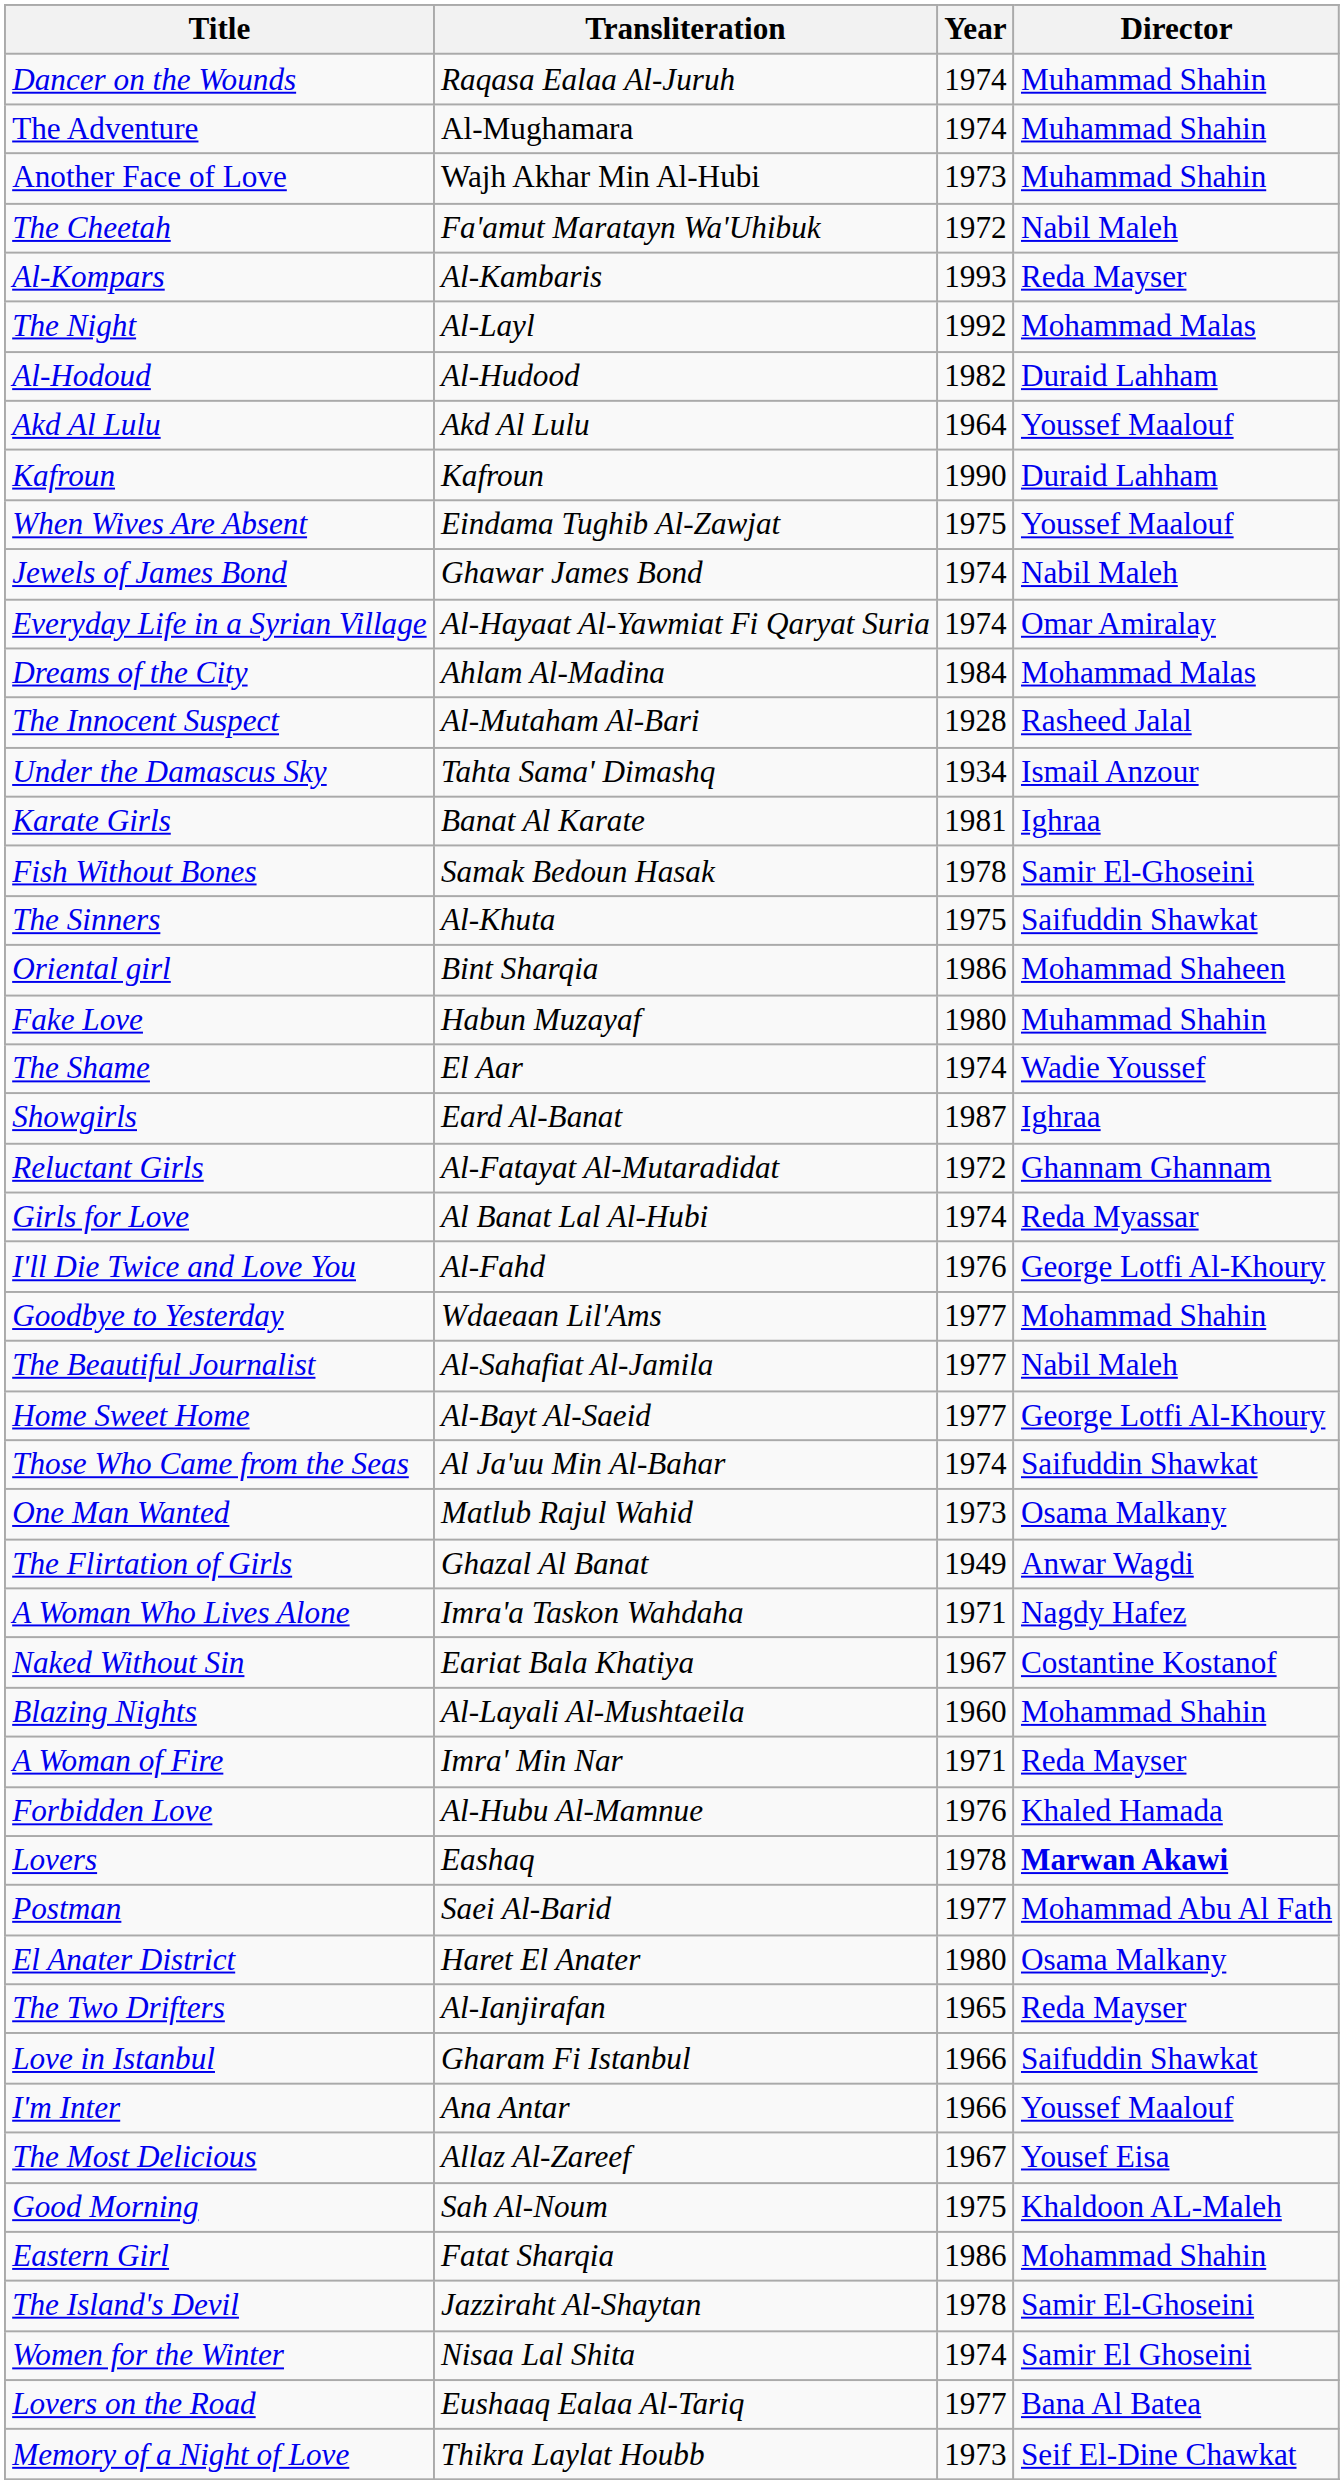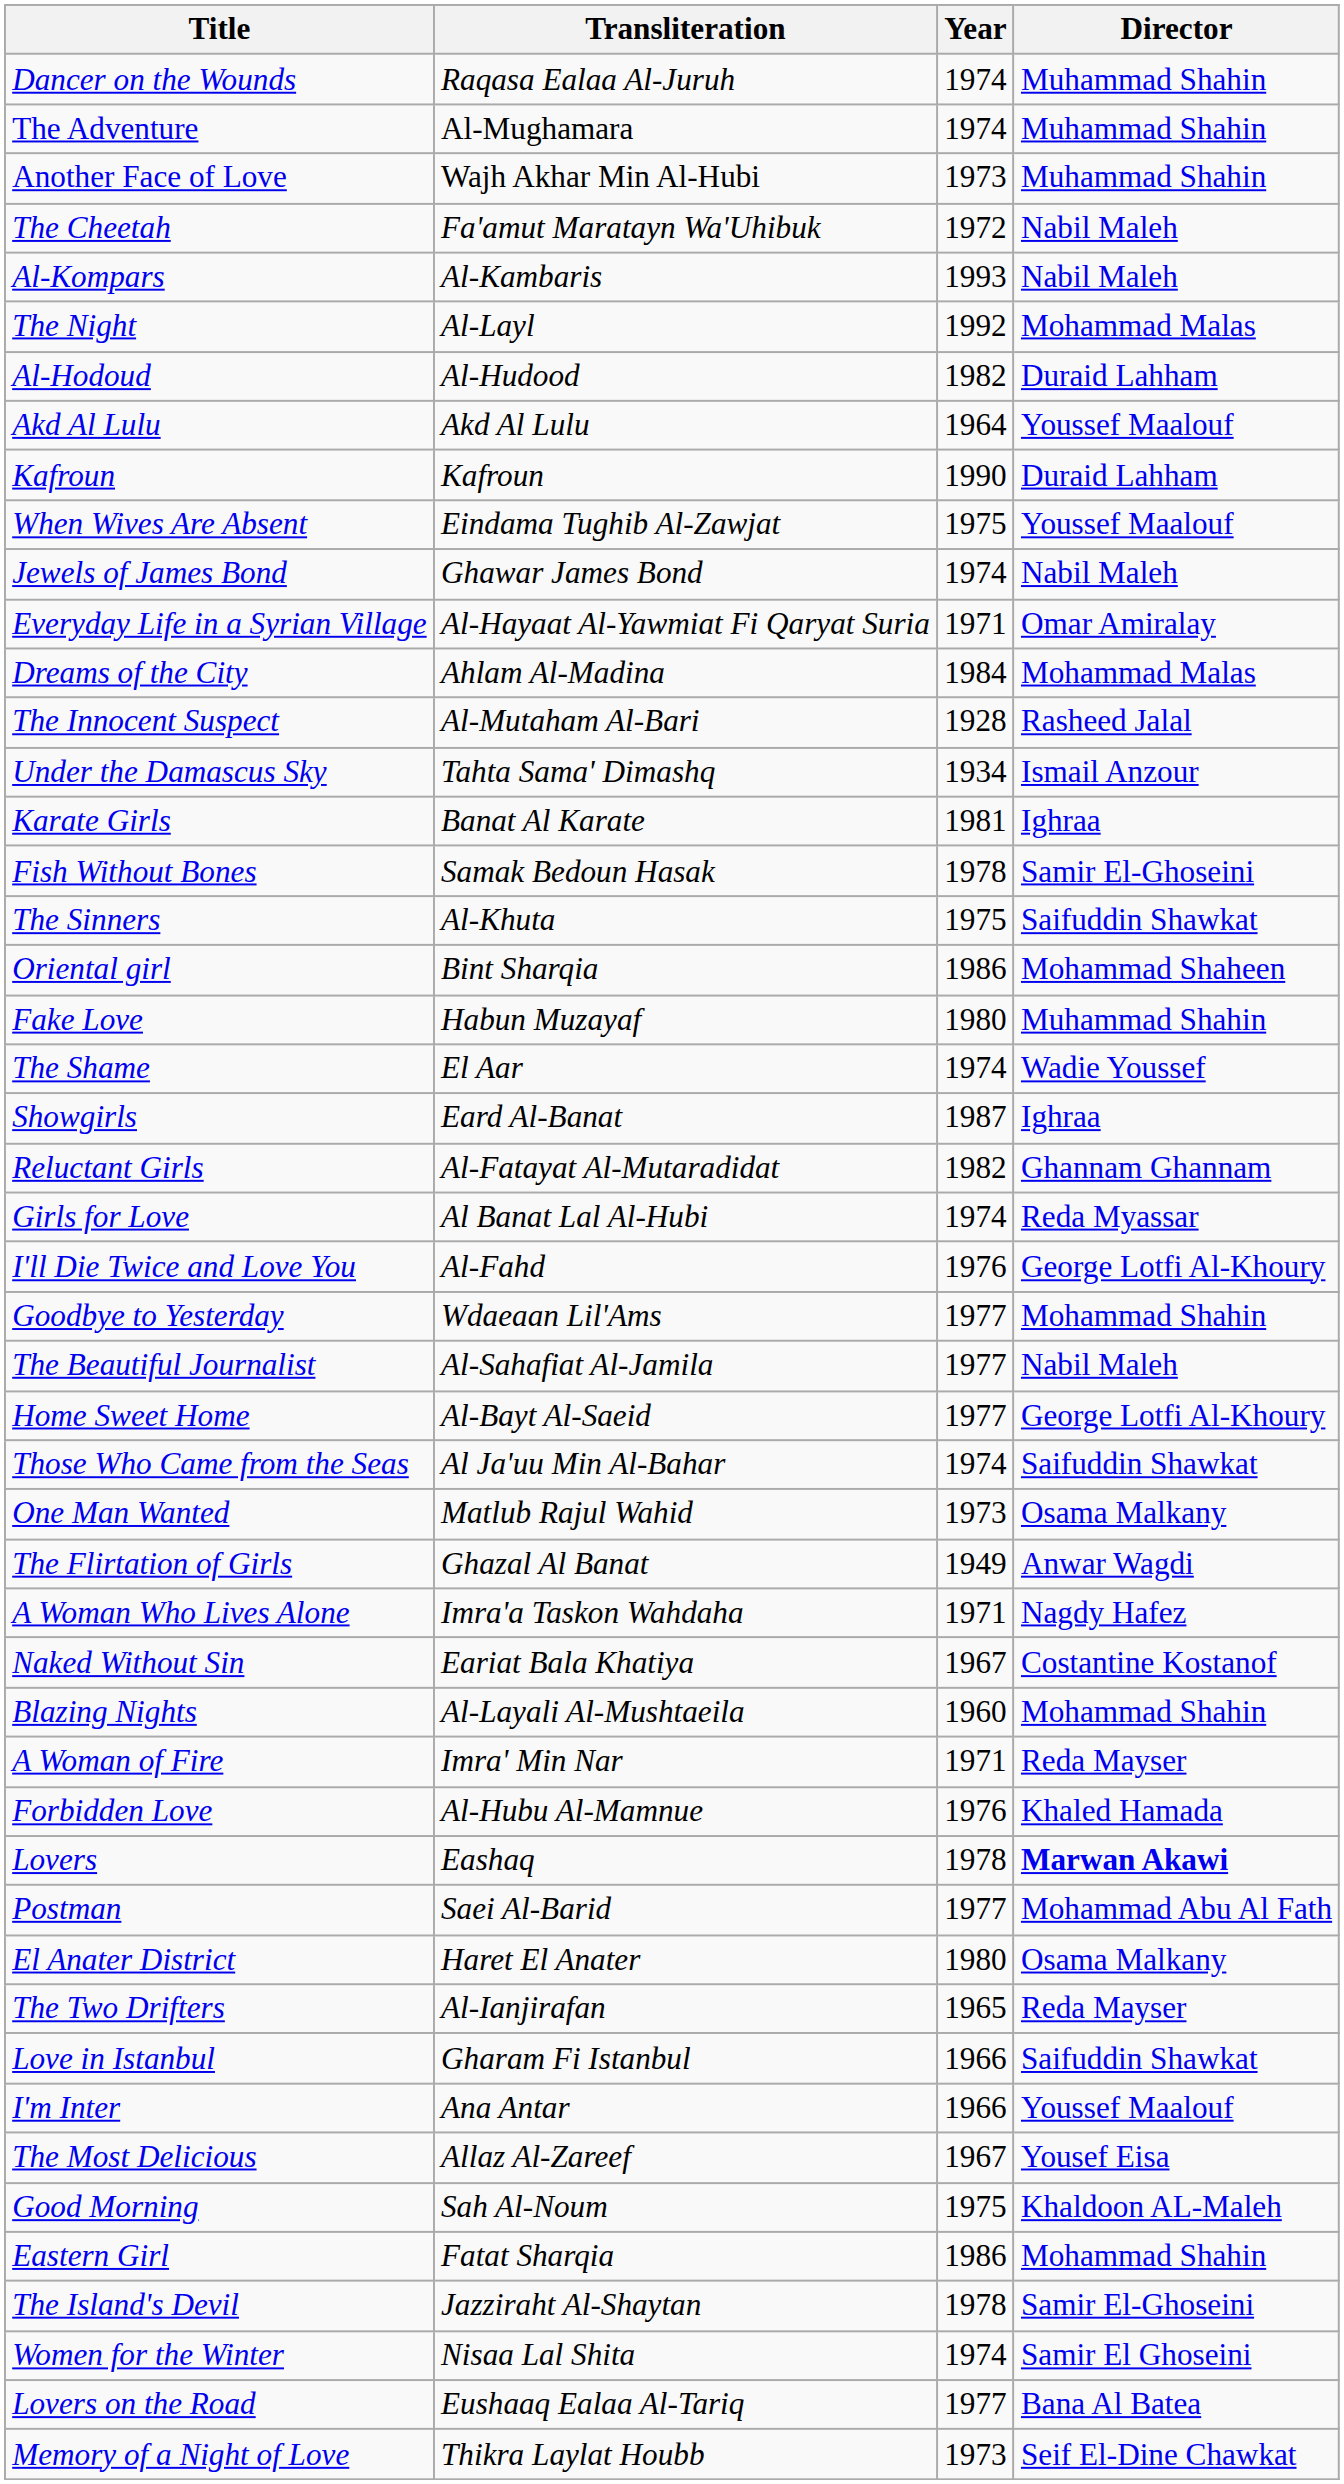Al-Kompars | Director: Reda Mayser -> Nabil Maleh
Everyday Life in a Syrian Village | Year: 1974 -> 1971
Reluctant Girls | Year: 1972 -> 1982
